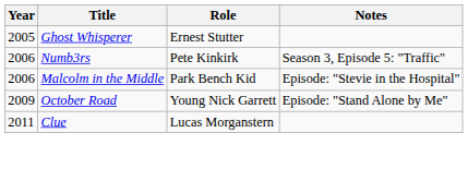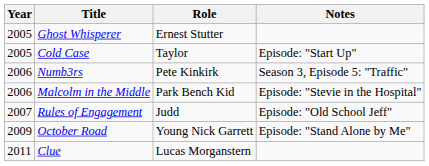+ row: 2005 | Cold Case | Taylor | Episode: "Start Up"
+ row: 2007 | Rules of Engagement | Judd | Episode: "Old School Jeff"
